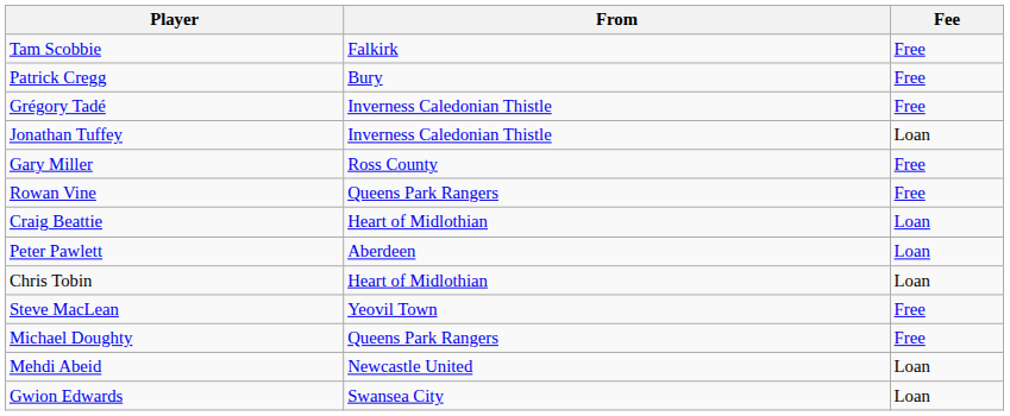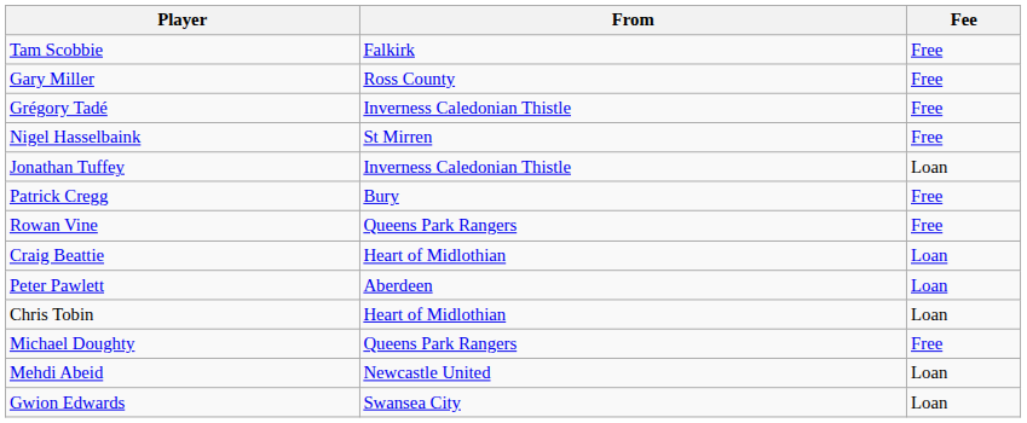rows swapped: Gary Miller <-> Patrick Cregg
+ row: Nigel Hasselbaink | St Mirren | Free
- row: Steve MacLean | Yeovil Town | Free
